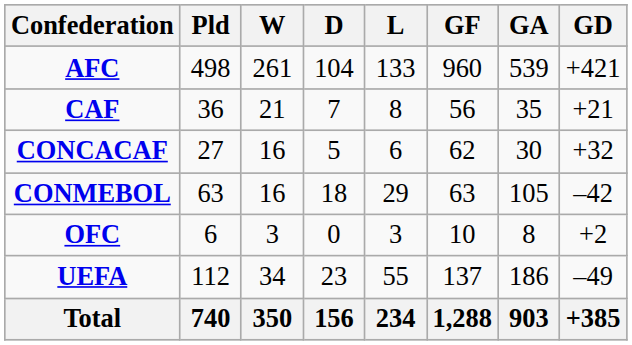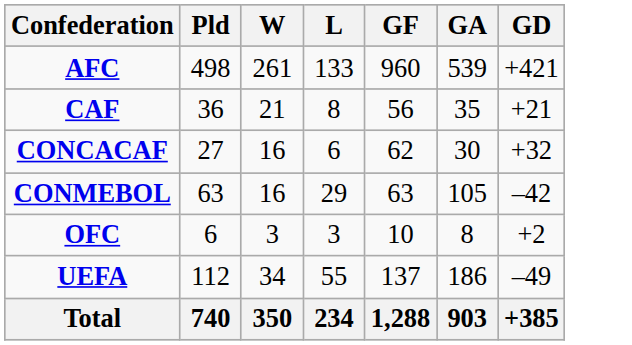- column: D | 104 | 7 | 5 | 18 | 0 | 23 | 156
